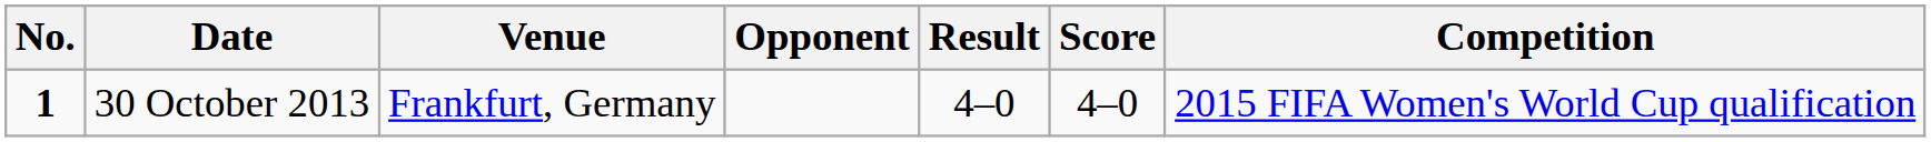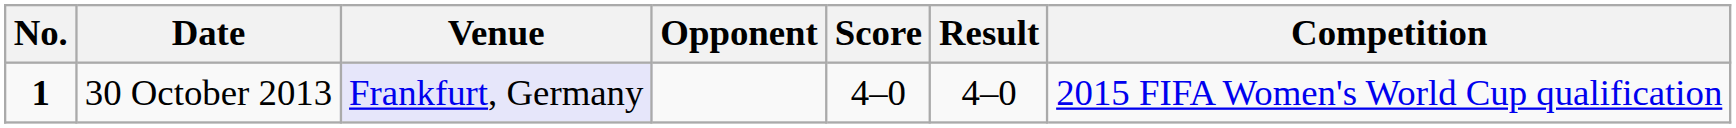columns swapped: Score <-> Result
30 October 2013 | Venue: no background -> lavender background
